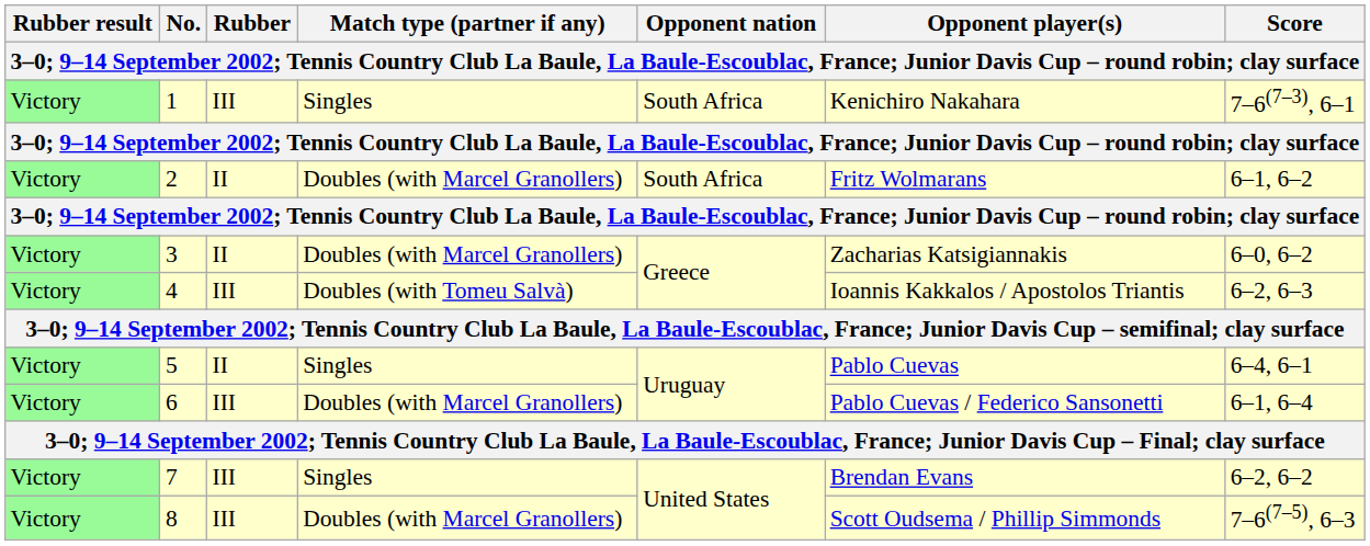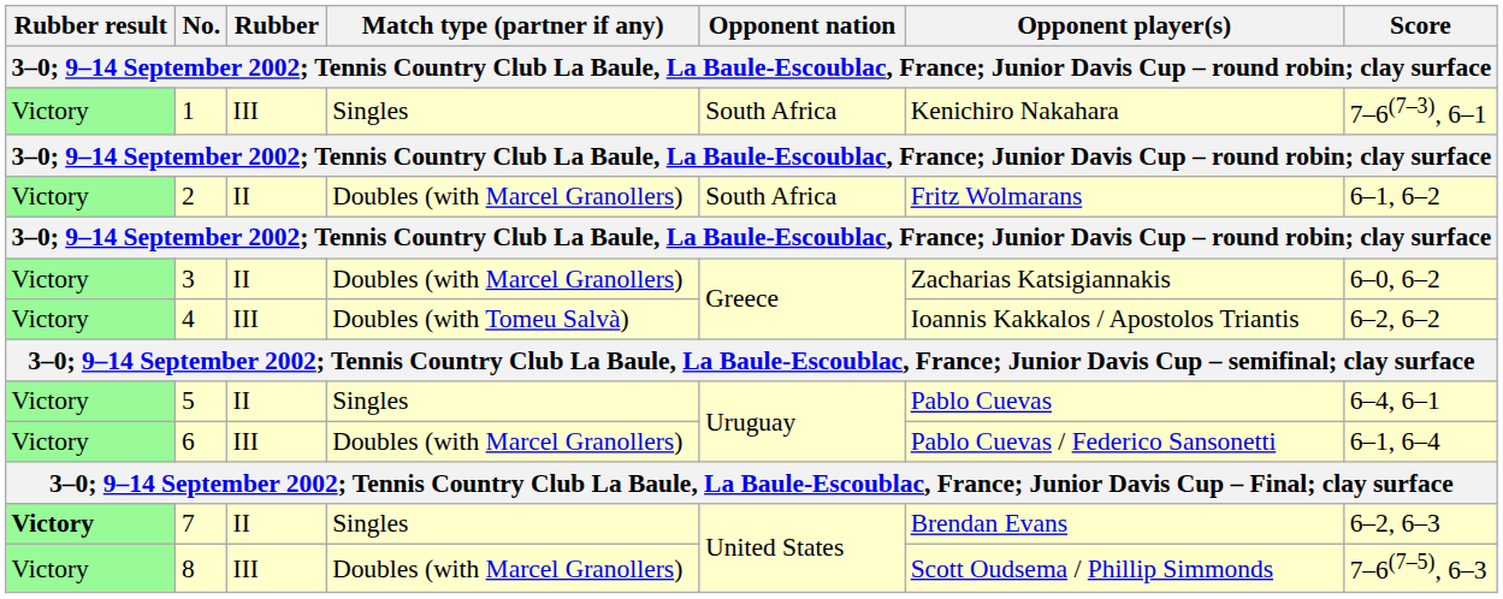4 | Score: 6–2, 6–3 -> 6–2, 6–2
7 | Rubber result: normal -> bold
7 | Rubber: III -> II
7 | Score: 6–2, 6–2 -> 6–2, 6–3
